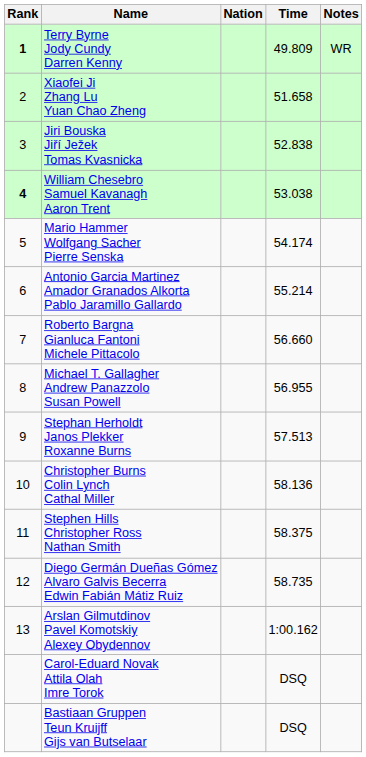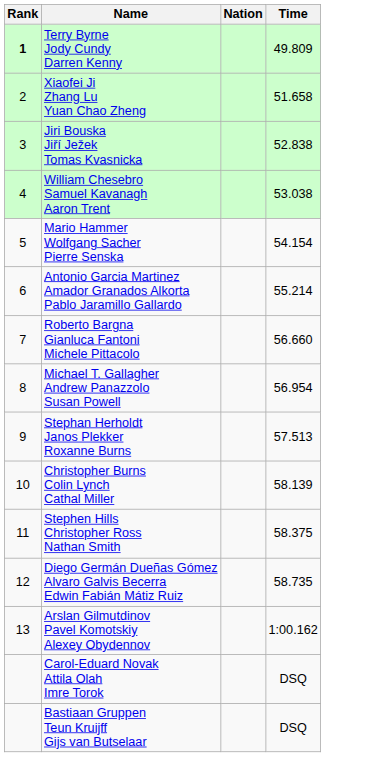- column: Notes | WR
William Chesebro Samuel Kavanagh Aaron Trent | Rank: bold -> normal
Mario Hammer Wolfgang Sacher Pierre Senska | Time: 54.174 -> 54.154
Michael T. Gallagher Andrew Panazzolo Susan Powell | Time: 56.955 -> 56.954
Christopher Burns Colin Lynch Cathal Miller | Time: 58.136 -> 58.139
